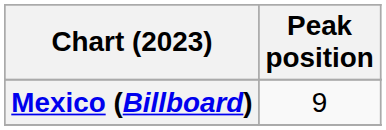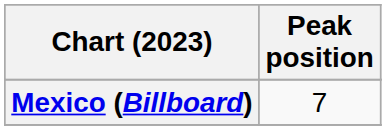Mexico (Billboard) | Peak position: 9 -> 7
